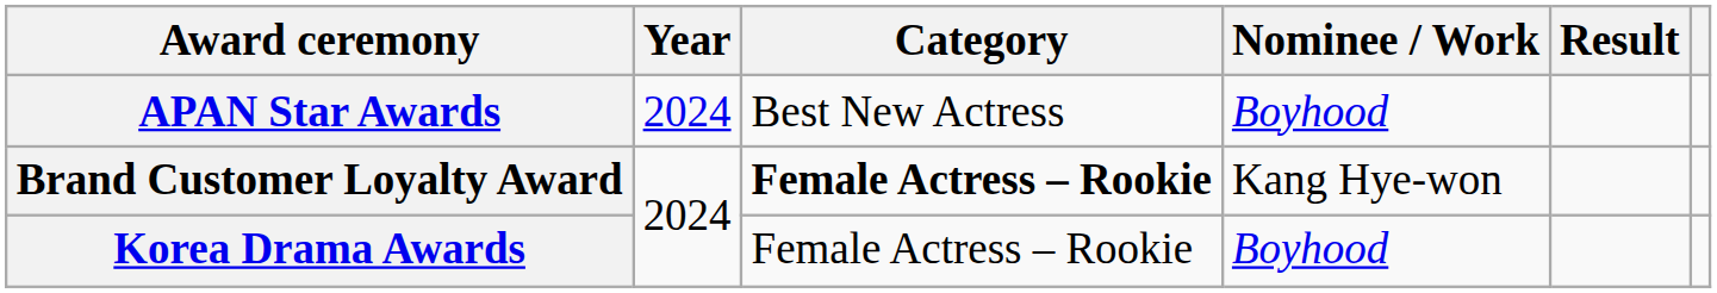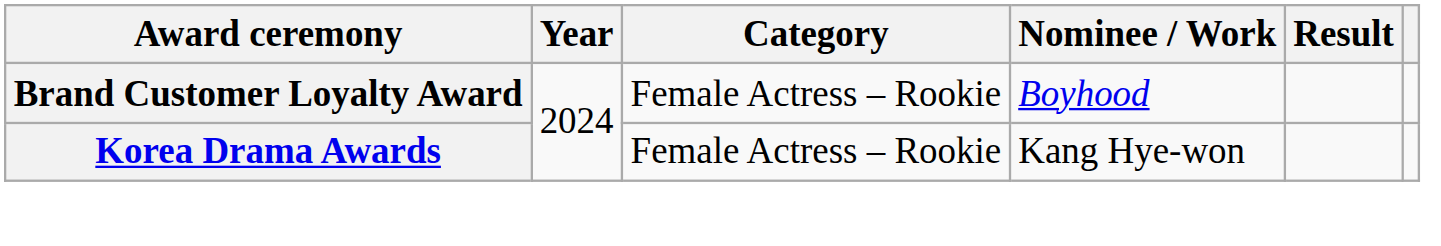- row: APAN Star Awards | 2024 | Best New Actress | Boyhood
Brand Customer Loyalty Award | Category: bold -> normal
Brand Customer Loyalty Award | Nominee / Work: Kang Hye-won -> Boyhood
Korea Drama Awards | Nominee / Work: Boyhood -> Kang Hye-won
